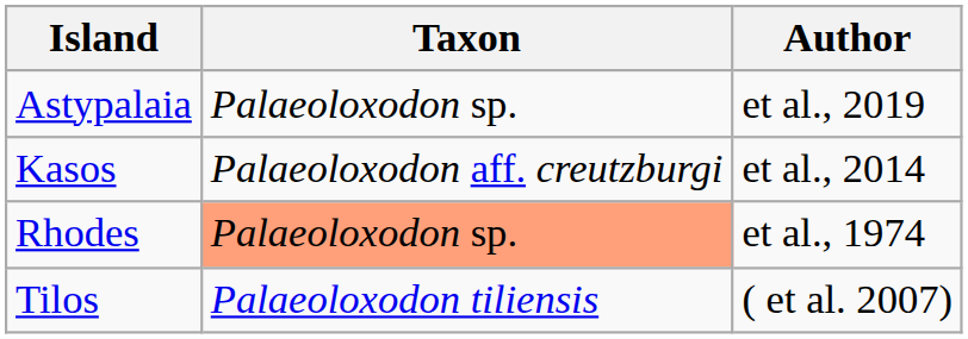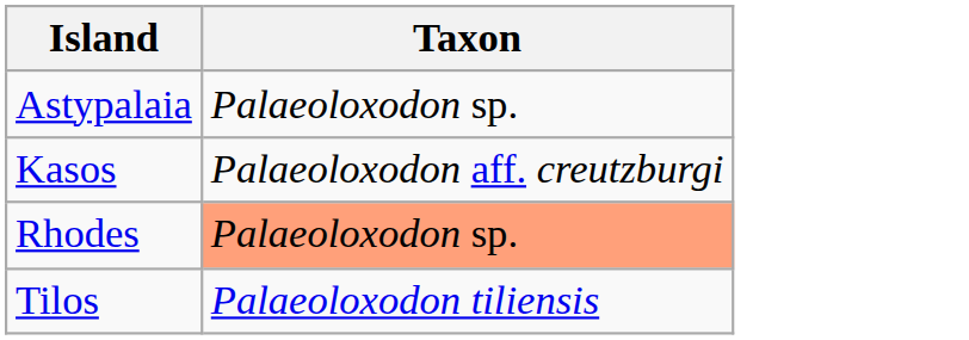- column: Author | et al., 2019 | et al., 2014 | et al., 1974 | ( et al. 2007)
